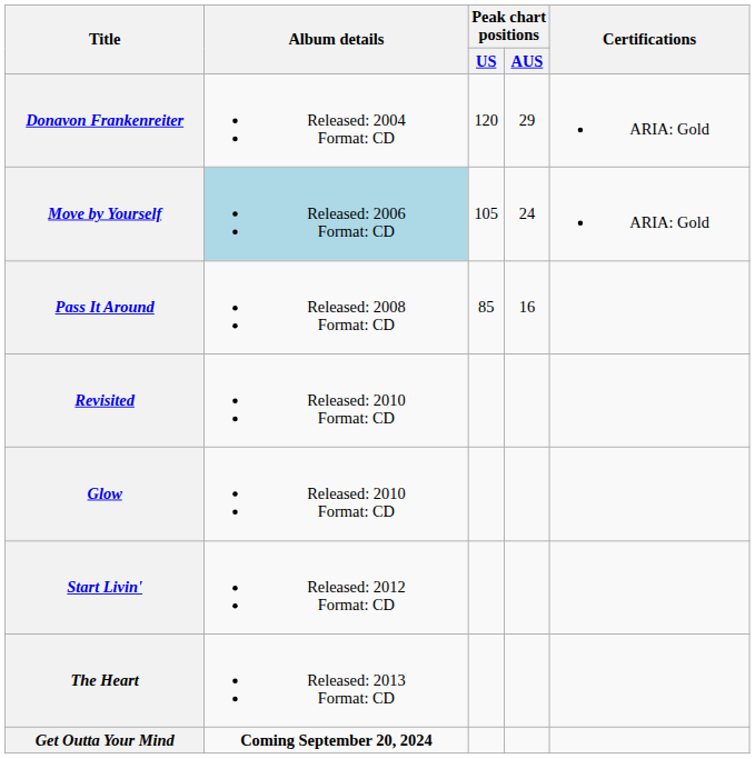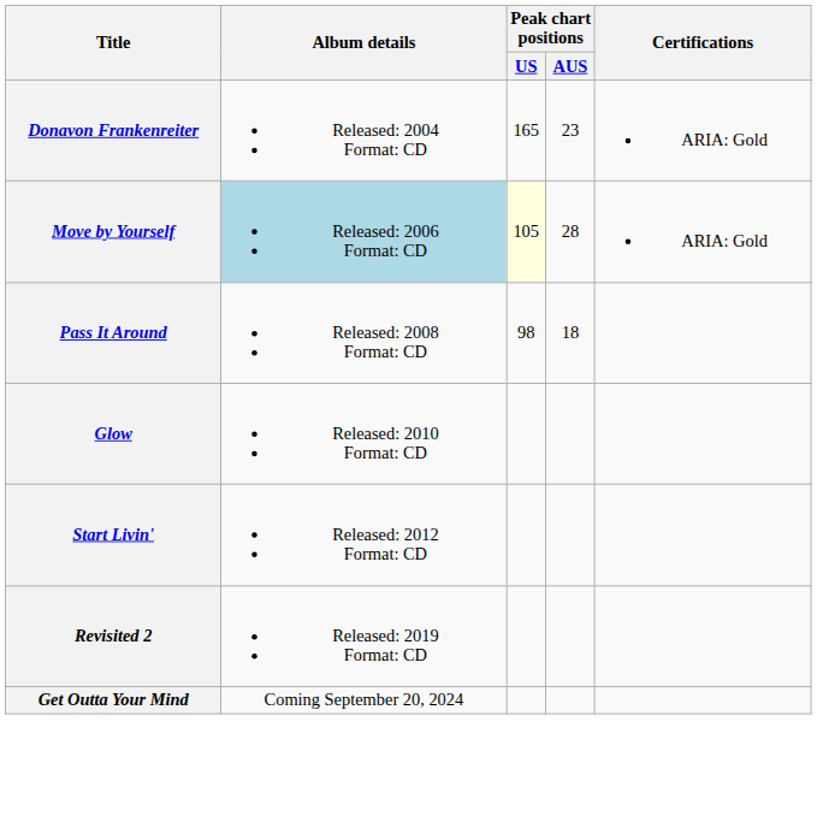Donavon Frankenreiter | Peak chart positions / US: 120 -> 165
Donavon Frankenreiter | Peak chart positions / AUS: 29 -> 23
Move by Yourself | Peak chart positions / US: no background -> lightyellow background
Move by Yourself | Peak chart positions / AUS: 24 -> 28
Pass It Around | Peak chart positions / US: 85 -> 98
Pass It Around | Peak chart positions / AUS: 16 -> 18
- row: Revisited | Released: 2010 Format: CD
- row: The Heart | Released: 2013 Format: CD
+ row: Revisited 2 | Released: 2019 Format: CD
Get Outta Your Mind | Album details: bold -> normal
